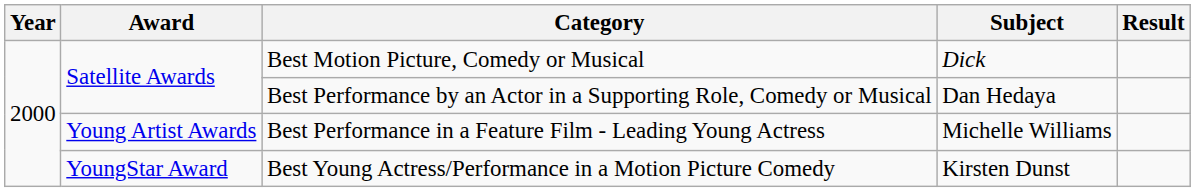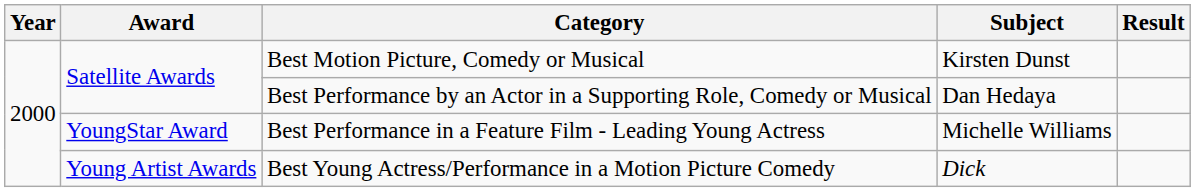Best Motion Picture, Comedy or Musical | Subject: Dick -> Kirsten Dunst
Best Performance in a Feature Film - Leading Young Actress | Award: Young Artist Awards -> YoungStar Award
Best Young Actress/Performance in a Motion Picture Comedy | Award: YoungStar Award -> Young Artist Awards
Best Young Actress/Performance in a Motion Picture Comedy | Subject: Kirsten Dunst -> Dick
